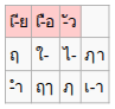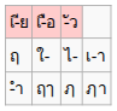ใ- | column 4: ฦา -> เ-า
ฤๅ | column 4: เ-า -> ฦา
